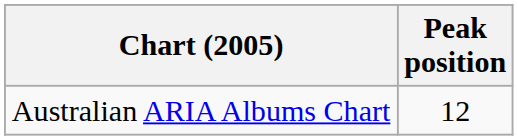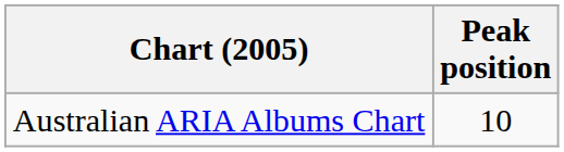Australian ARIA Albums Chart | Peak position: 12 -> 10
